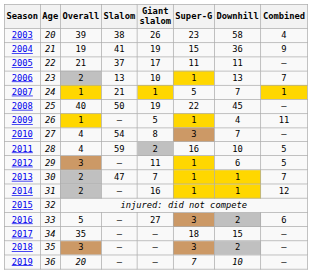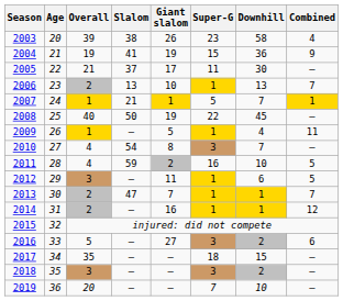2005 | Downhill: 11 -> 30
